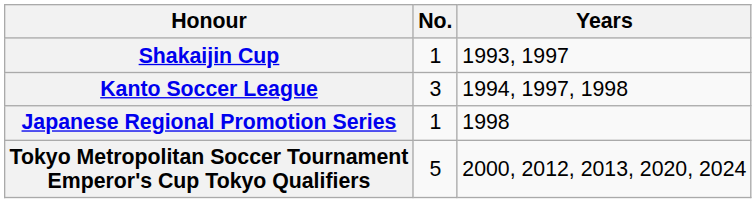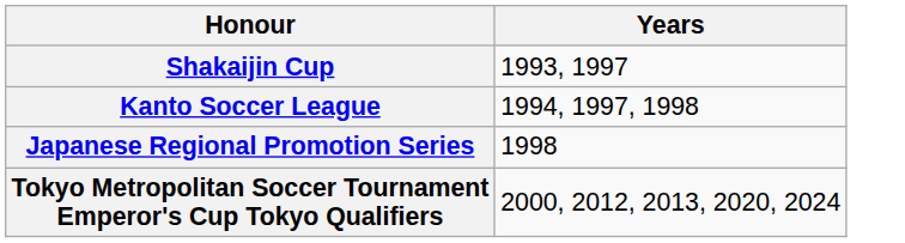- column: No. | 1 | 3 | 1 | 5
